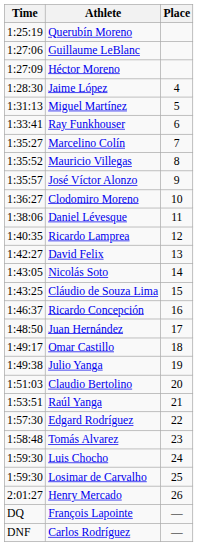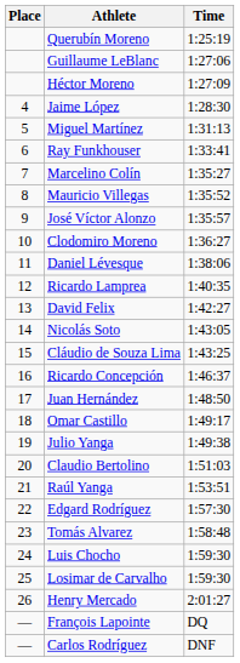columns swapped: Place <-> Time
